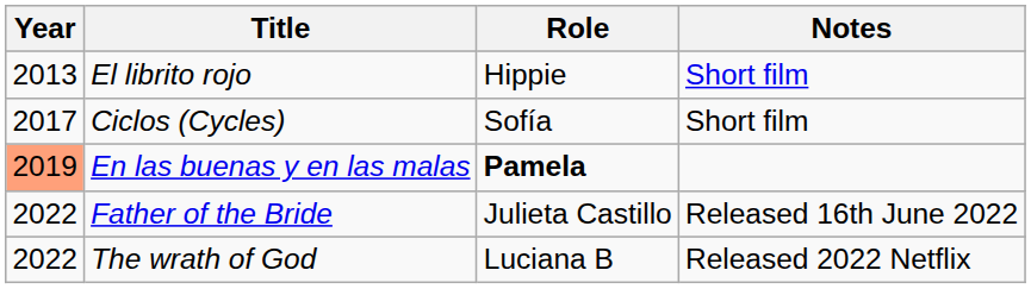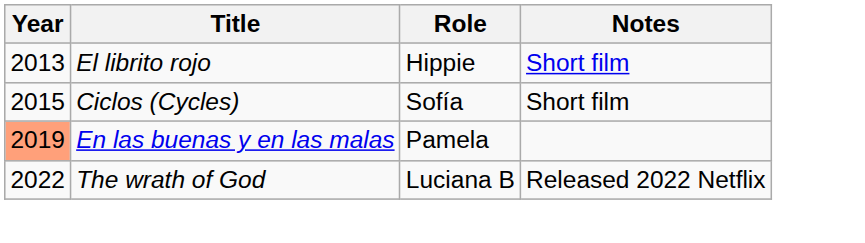Ciclos (Cycles) | Year: 2017 -> 2015
En las buenas y en las malas | Role: bold -> normal
- row: 2022 | Father of the Bride | Julieta Castillo | Released 16th June 2022
